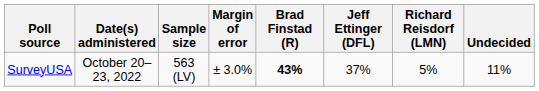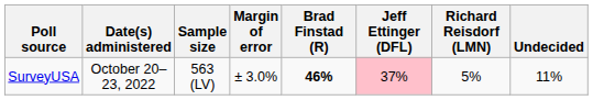SurveyUSA | Brad Finstad (R): 43% -> 46%
SurveyUSA | Jeff Ettinger (DFL): no background -> pink background
